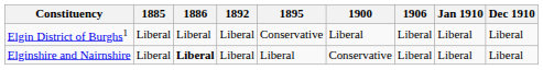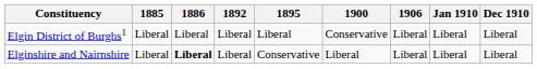Elgin District of Burghs1 | 1895: Conservative -> Liberal
Elgin District of Burghs1 | 1900: Liberal -> Conservative
Elginshire and Nairnshire | 1895: Liberal -> Conservative
Elginshire and Nairnshire | 1900: Conservative -> Liberal
